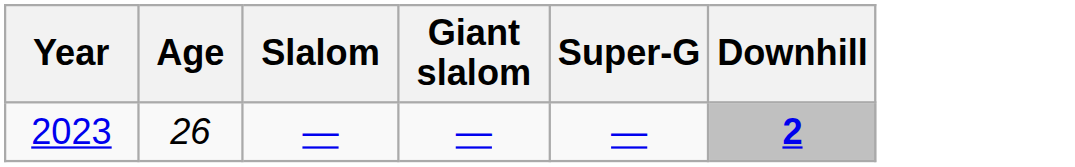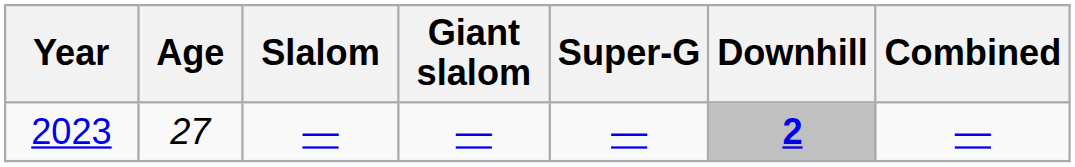+ column: Combined | —
2023 | Age: 26 -> 27
